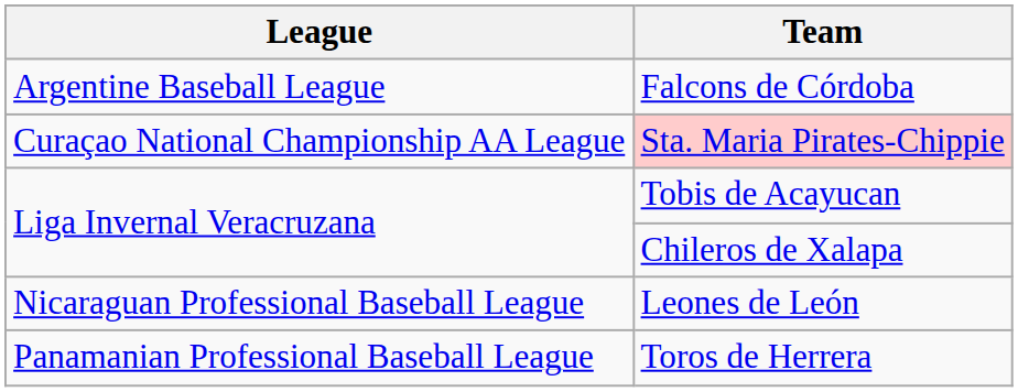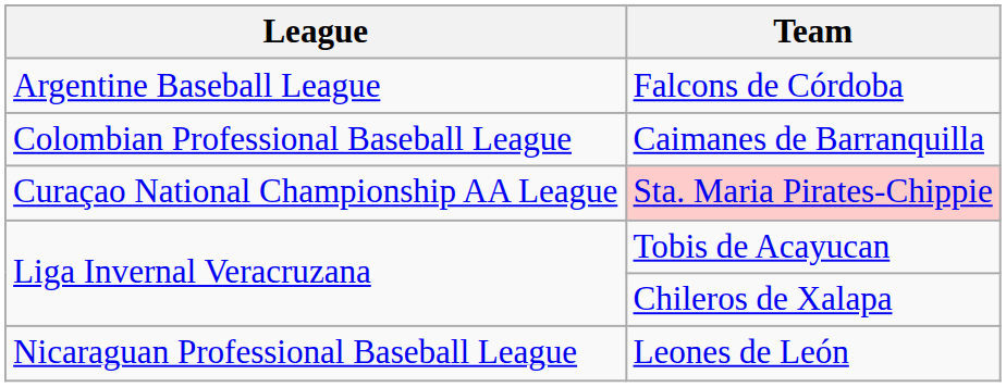+ row: Colombian Professional Baseball League | Caimanes de Barranquilla
- row: Panamanian Professional Baseball League | Toros de Herrera
